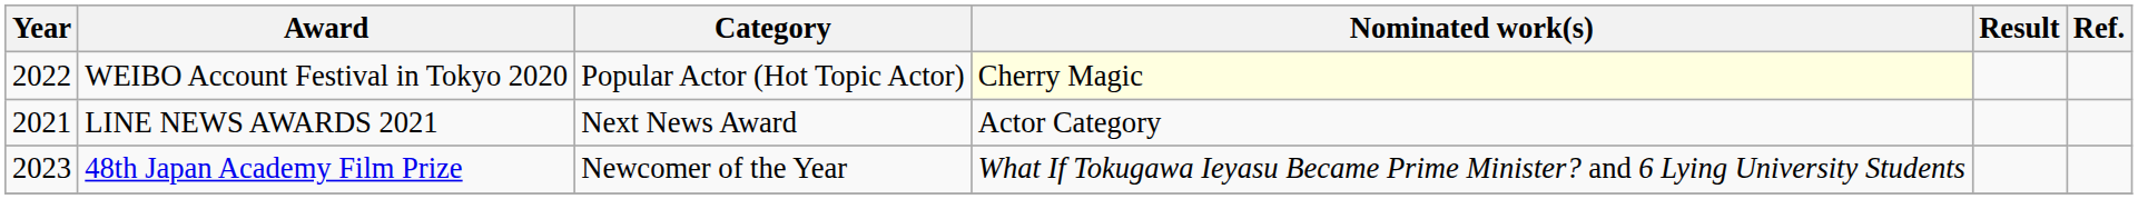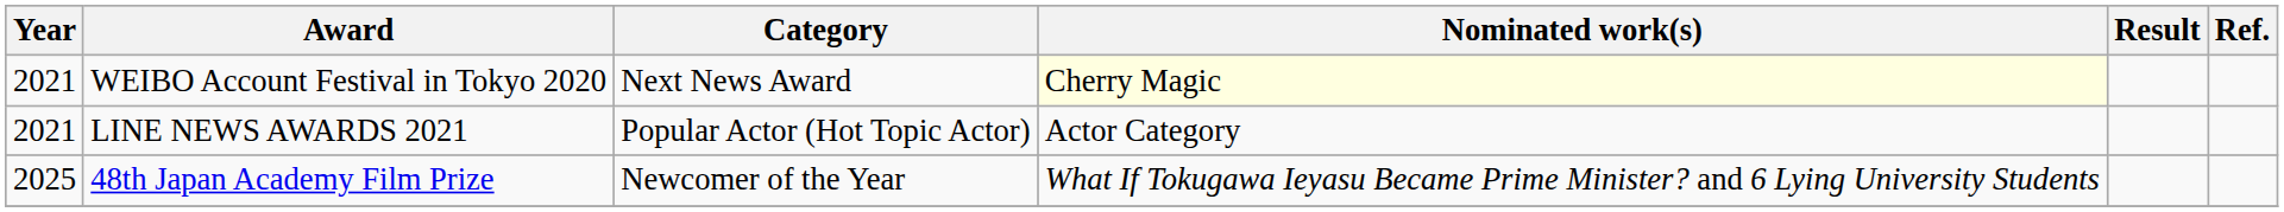WEIBO Account Festival in Tokyo 2020 | Year: 2022 -> 2021
WEIBO Account Festival in Tokyo 2020 | Category: Popular Actor (Hot Topic Actor) -> Next News Award
LINE NEWS AWARDS 2021 | Category: Next News Award -> Popular Actor (Hot Topic Actor)
48th Japan Academy Film Prize | Year: 2023 -> 2025
